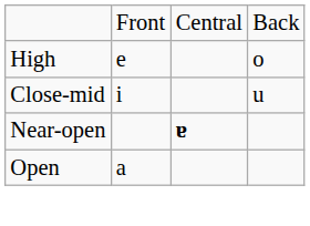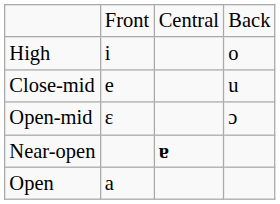High | column 2: e -> i
Close-mid | column 2: i -> e
+ row: Open-mid | ɛ | ɔ
